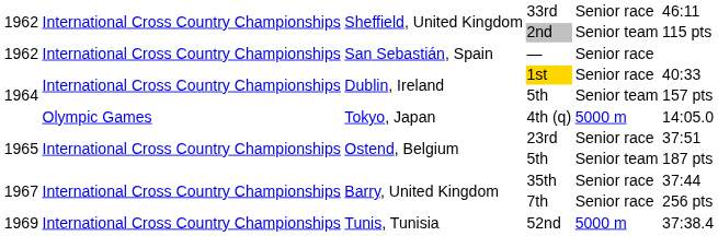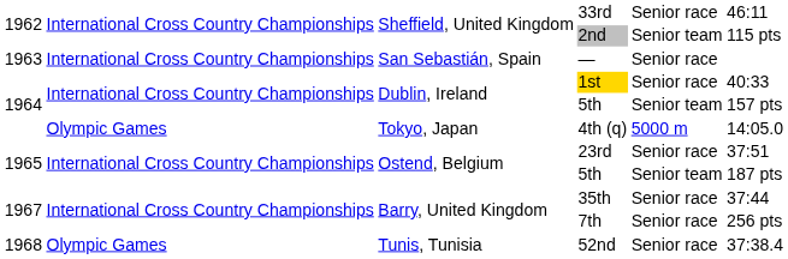— | column 1: 1962 -> 1963
52nd | column 1: 1969 -> 1968
52nd | column 2: International Cross Country Championships -> Olympic Games
52nd | column 5: 5000 m -> Senior race
